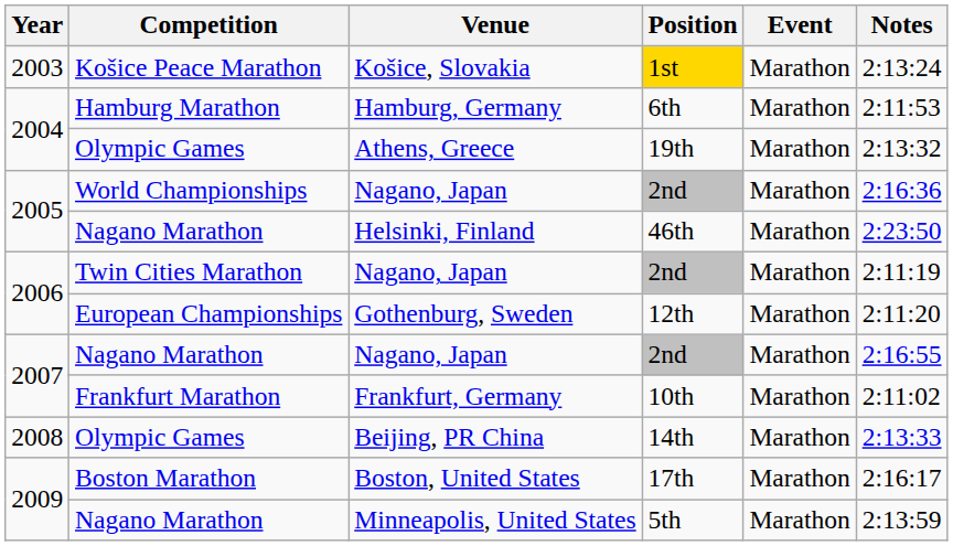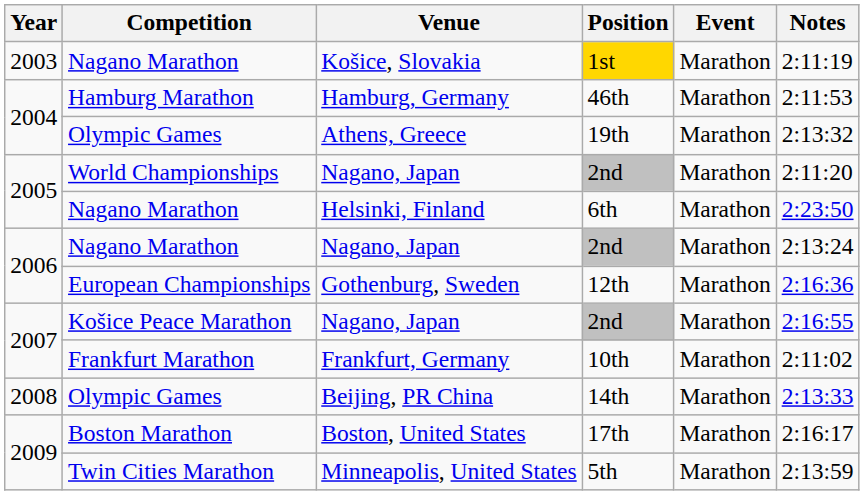Košice, Slovakia | Competition: Košice Peace Marathon -> Nagano Marathon
Košice, Slovakia | Notes: 2:13:24 -> 2:11:19
Hamburg, Germany | Position: 6th -> 46th
2005 / Nagano, Japan | Notes: 2:16:36 -> 2:11:20
Helsinki, Finland | Position: 46th -> 6th
2006 / Nagano, Japan | Competition: Twin Cities Marathon -> Nagano Marathon
2006 / Nagano, Japan | Notes: 2:11:19 -> 2:13:24
Gothenburg, Sweden | Notes: 2:11:20 -> 2:16:36
2007 / Nagano, Japan | Competition: Nagano Marathon -> Košice Peace Marathon
Minneapolis, United States | Competition: Nagano Marathon -> Twin Cities Marathon
